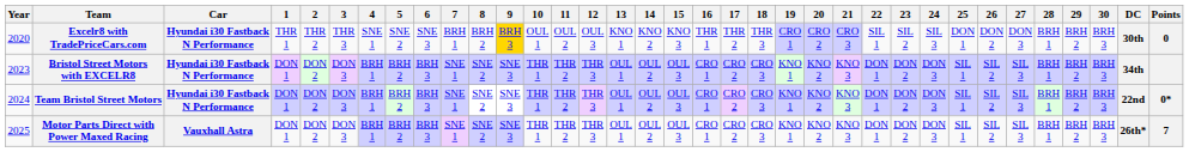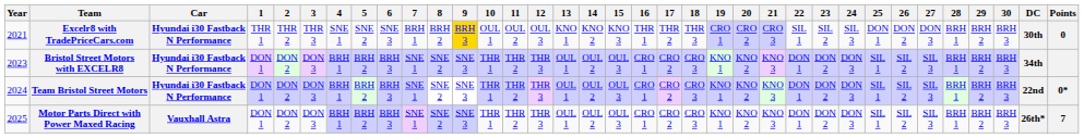Excelr8 with TradePriceCars.com | Year: 2020 -> 2021
